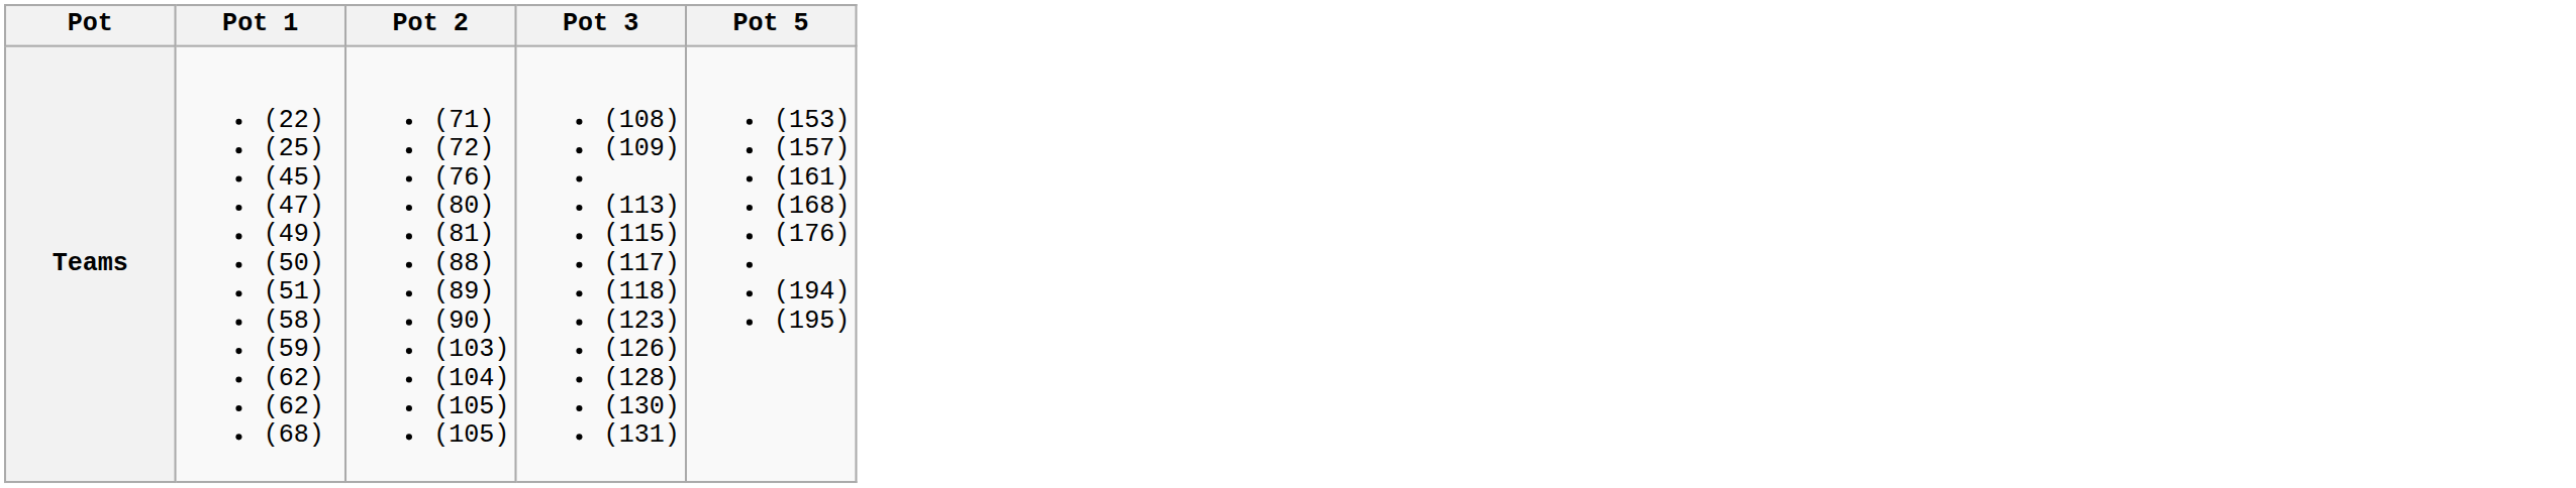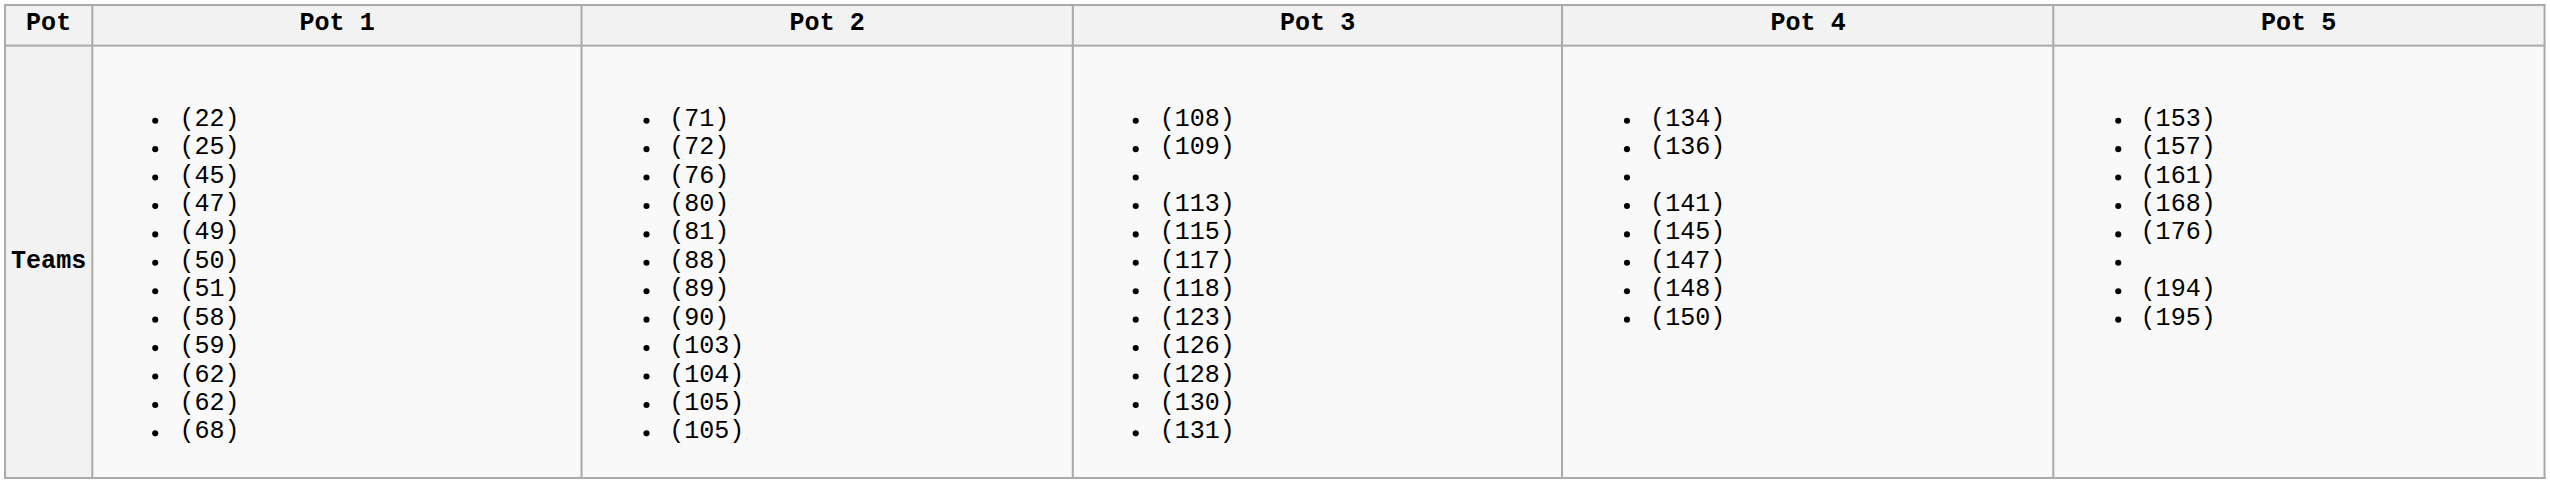+ column: Pot 4 | (134) (136) (141) (145) (147) (148) (150)
